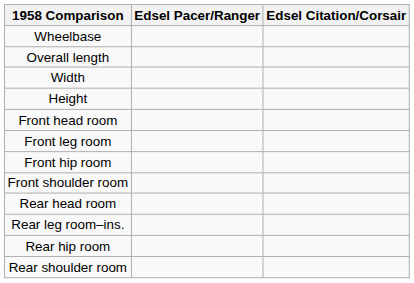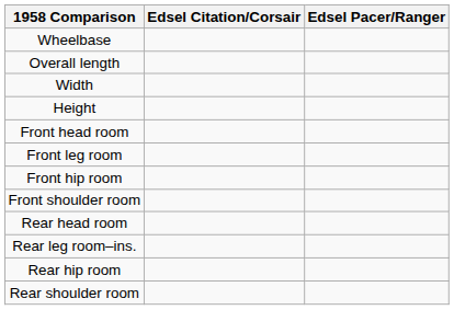columns swapped: Edsel Citation/Corsair <-> Edsel Pacer/Ranger
